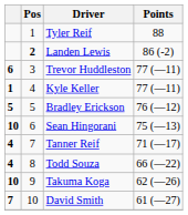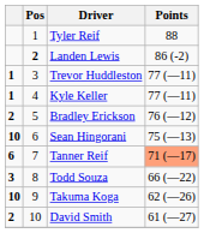Trevor Huddleston | column 1: 6 -> 1
Bradley Erickson | column 1: 5 -> 2
Tanner Reif | column 1: 4 -> 6
Tanner Reif | Points: no background -> lightsalmon background
Todd Souza | column 1: 4 -> 3
David Smith | column 1: 7 -> 2
